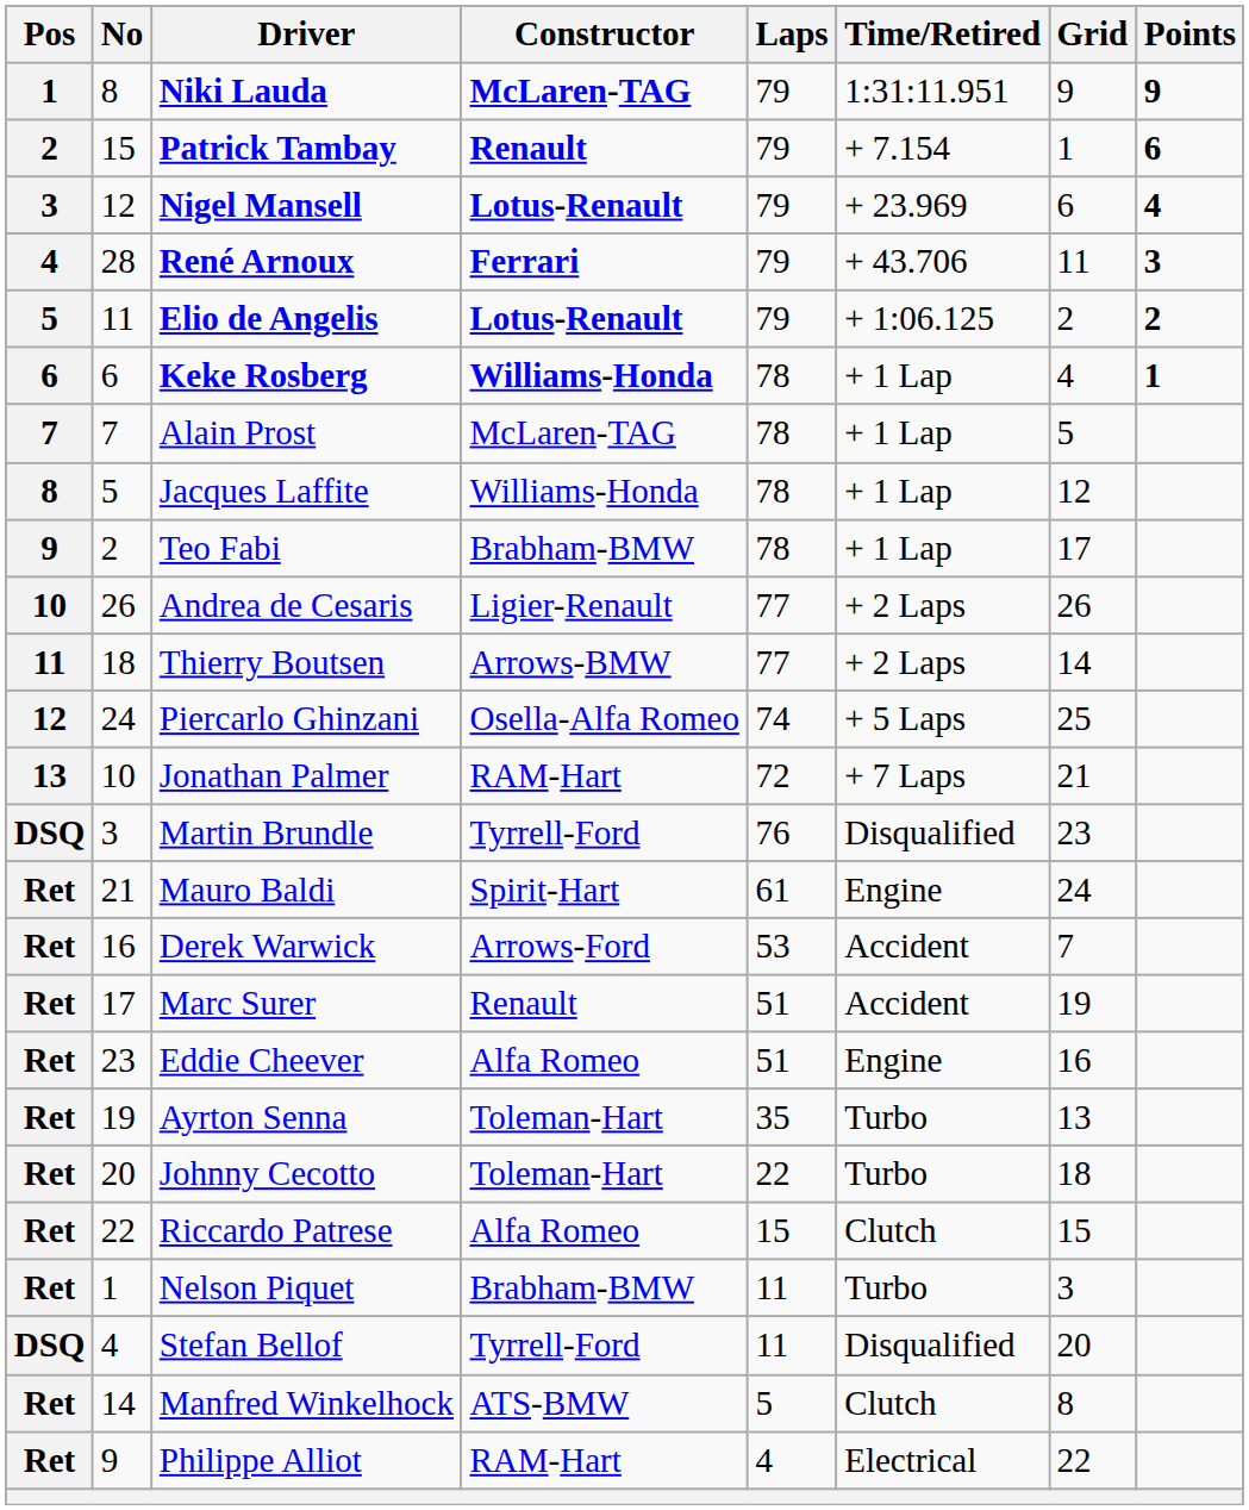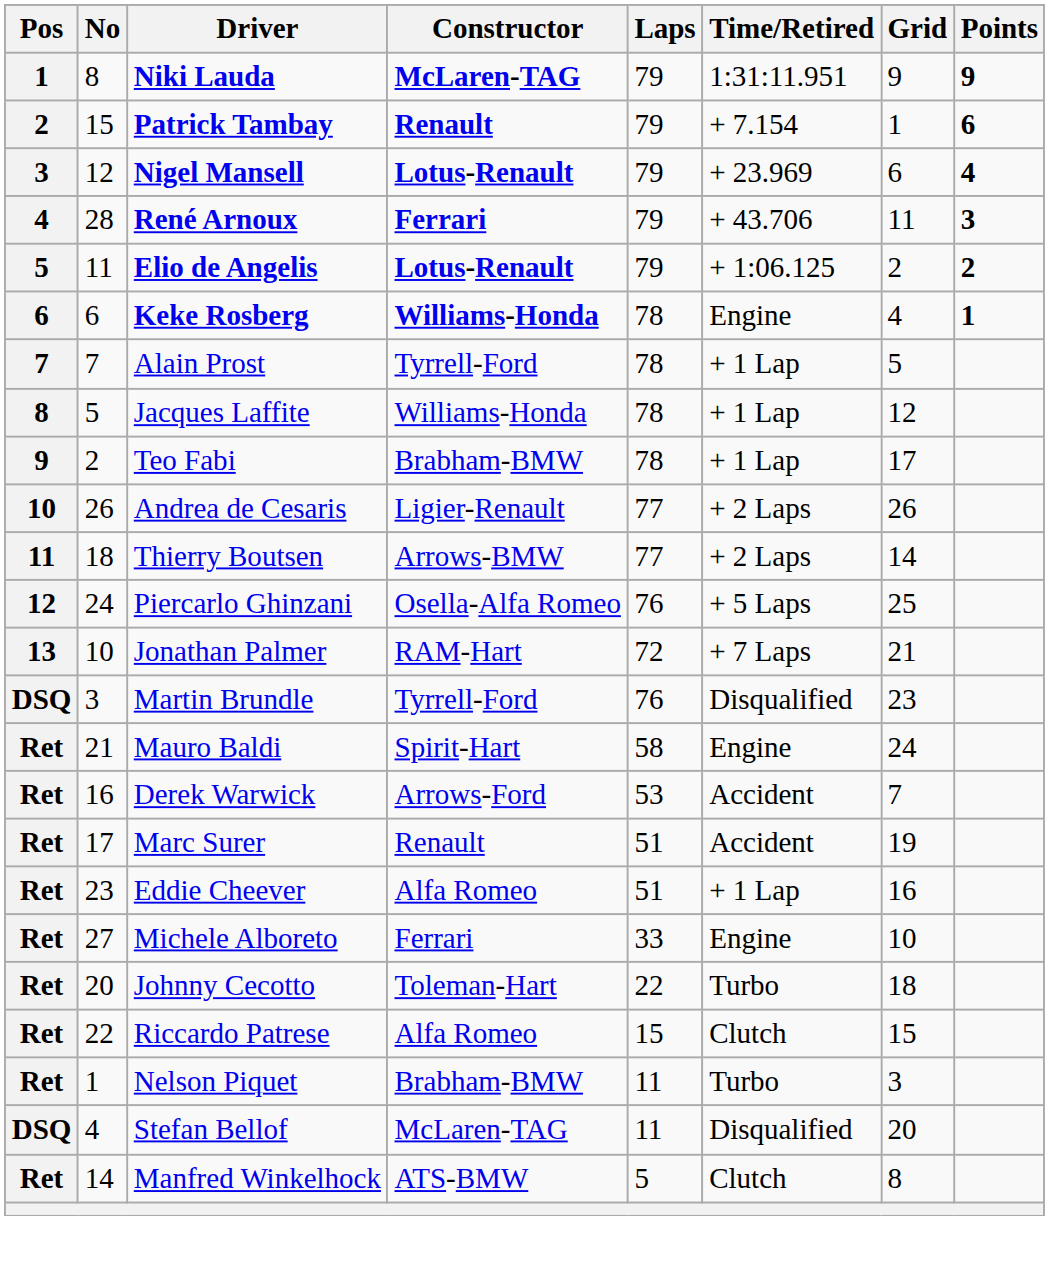Keke Rosberg | Time/Retired: + 1 Lap -> Engine
Alain Prost | Constructor: McLaren-TAG -> Tyrrell-Ford
Piercarlo Ghinzani | Laps: 74 -> 76
Mauro Baldi | Laps: 61 -> 58
Eddie Cheever | Time/Retired: Engine -> + 1 Lap
- row: Ret | 19 | Ayrton Senna | Toleman-Hart | 35 | Turbo | 13
+ row: Ret | 27 | Michele Alboreto | Ferrari | 33 | Engine | 10
Stefan Bellof | Constructor: Tyrrell-Ford -> McLaren-TAG
- row: Ret | 9 | Philippe Alliot | RAM-Hart | 4 | Electrical | 22
